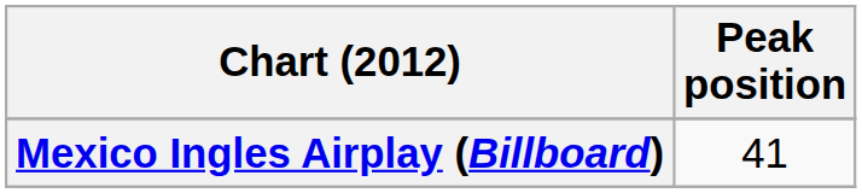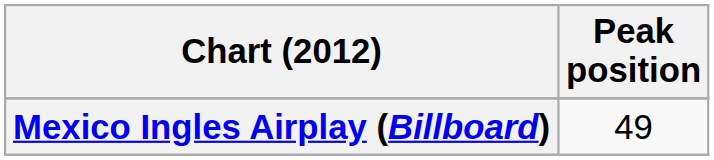Mexico Ingles Airplay (Billboard) | Peak position: 41 -> 49
